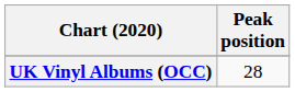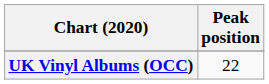UK Vinyl Albums (OCC) | Peak position: 28 -> 22
